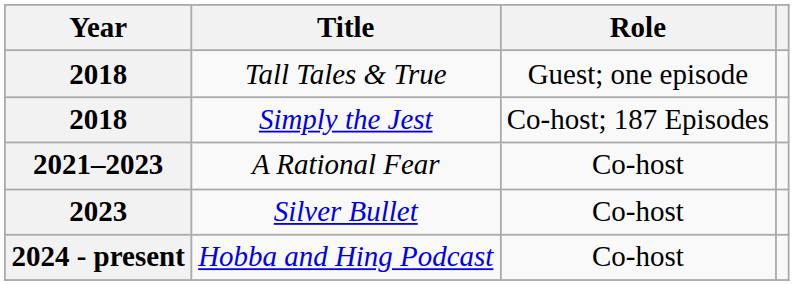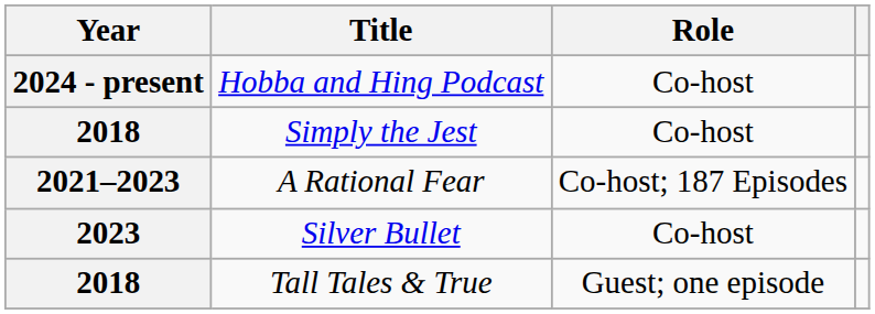rows swapped: Tall Tales & True <-> Hobba and Hing Podcast
Simply the Jest | Role: Co-host; 187 Episodes -> Co-host
A Rational Fear | Role: Co-host -> Co-host; 187 Episodes
